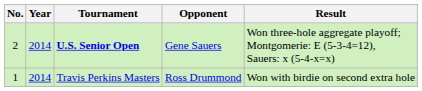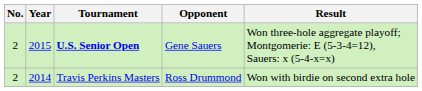U.S. Senior Open | Year: 2014 -> 2015
Travis Perkins Masters | No.: 1 -> 2
